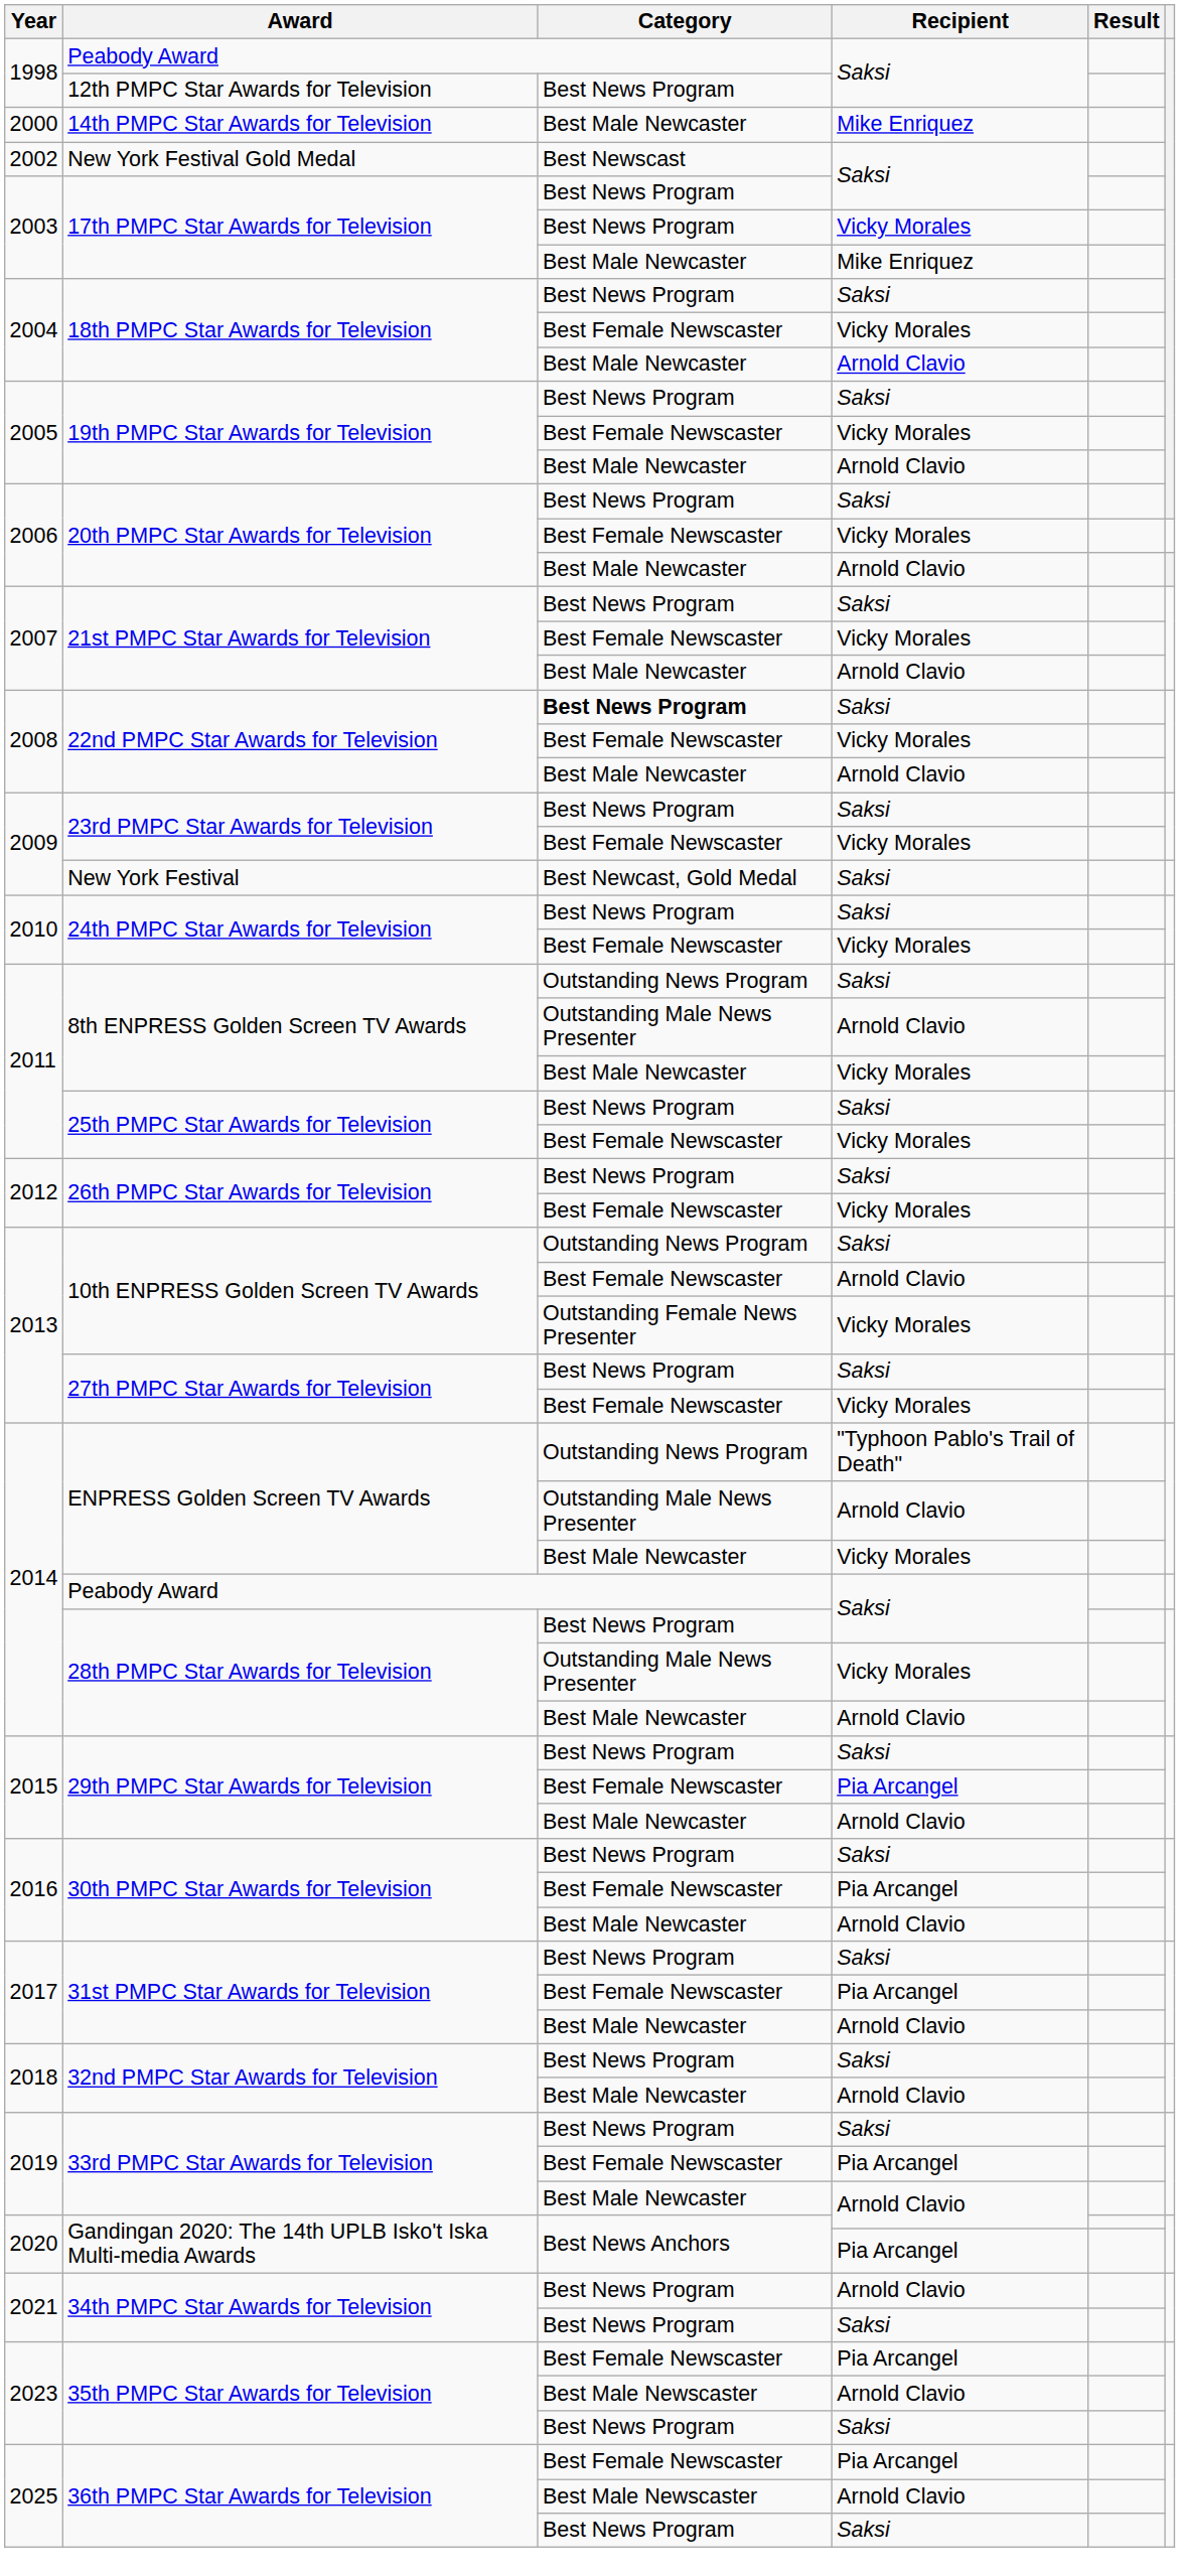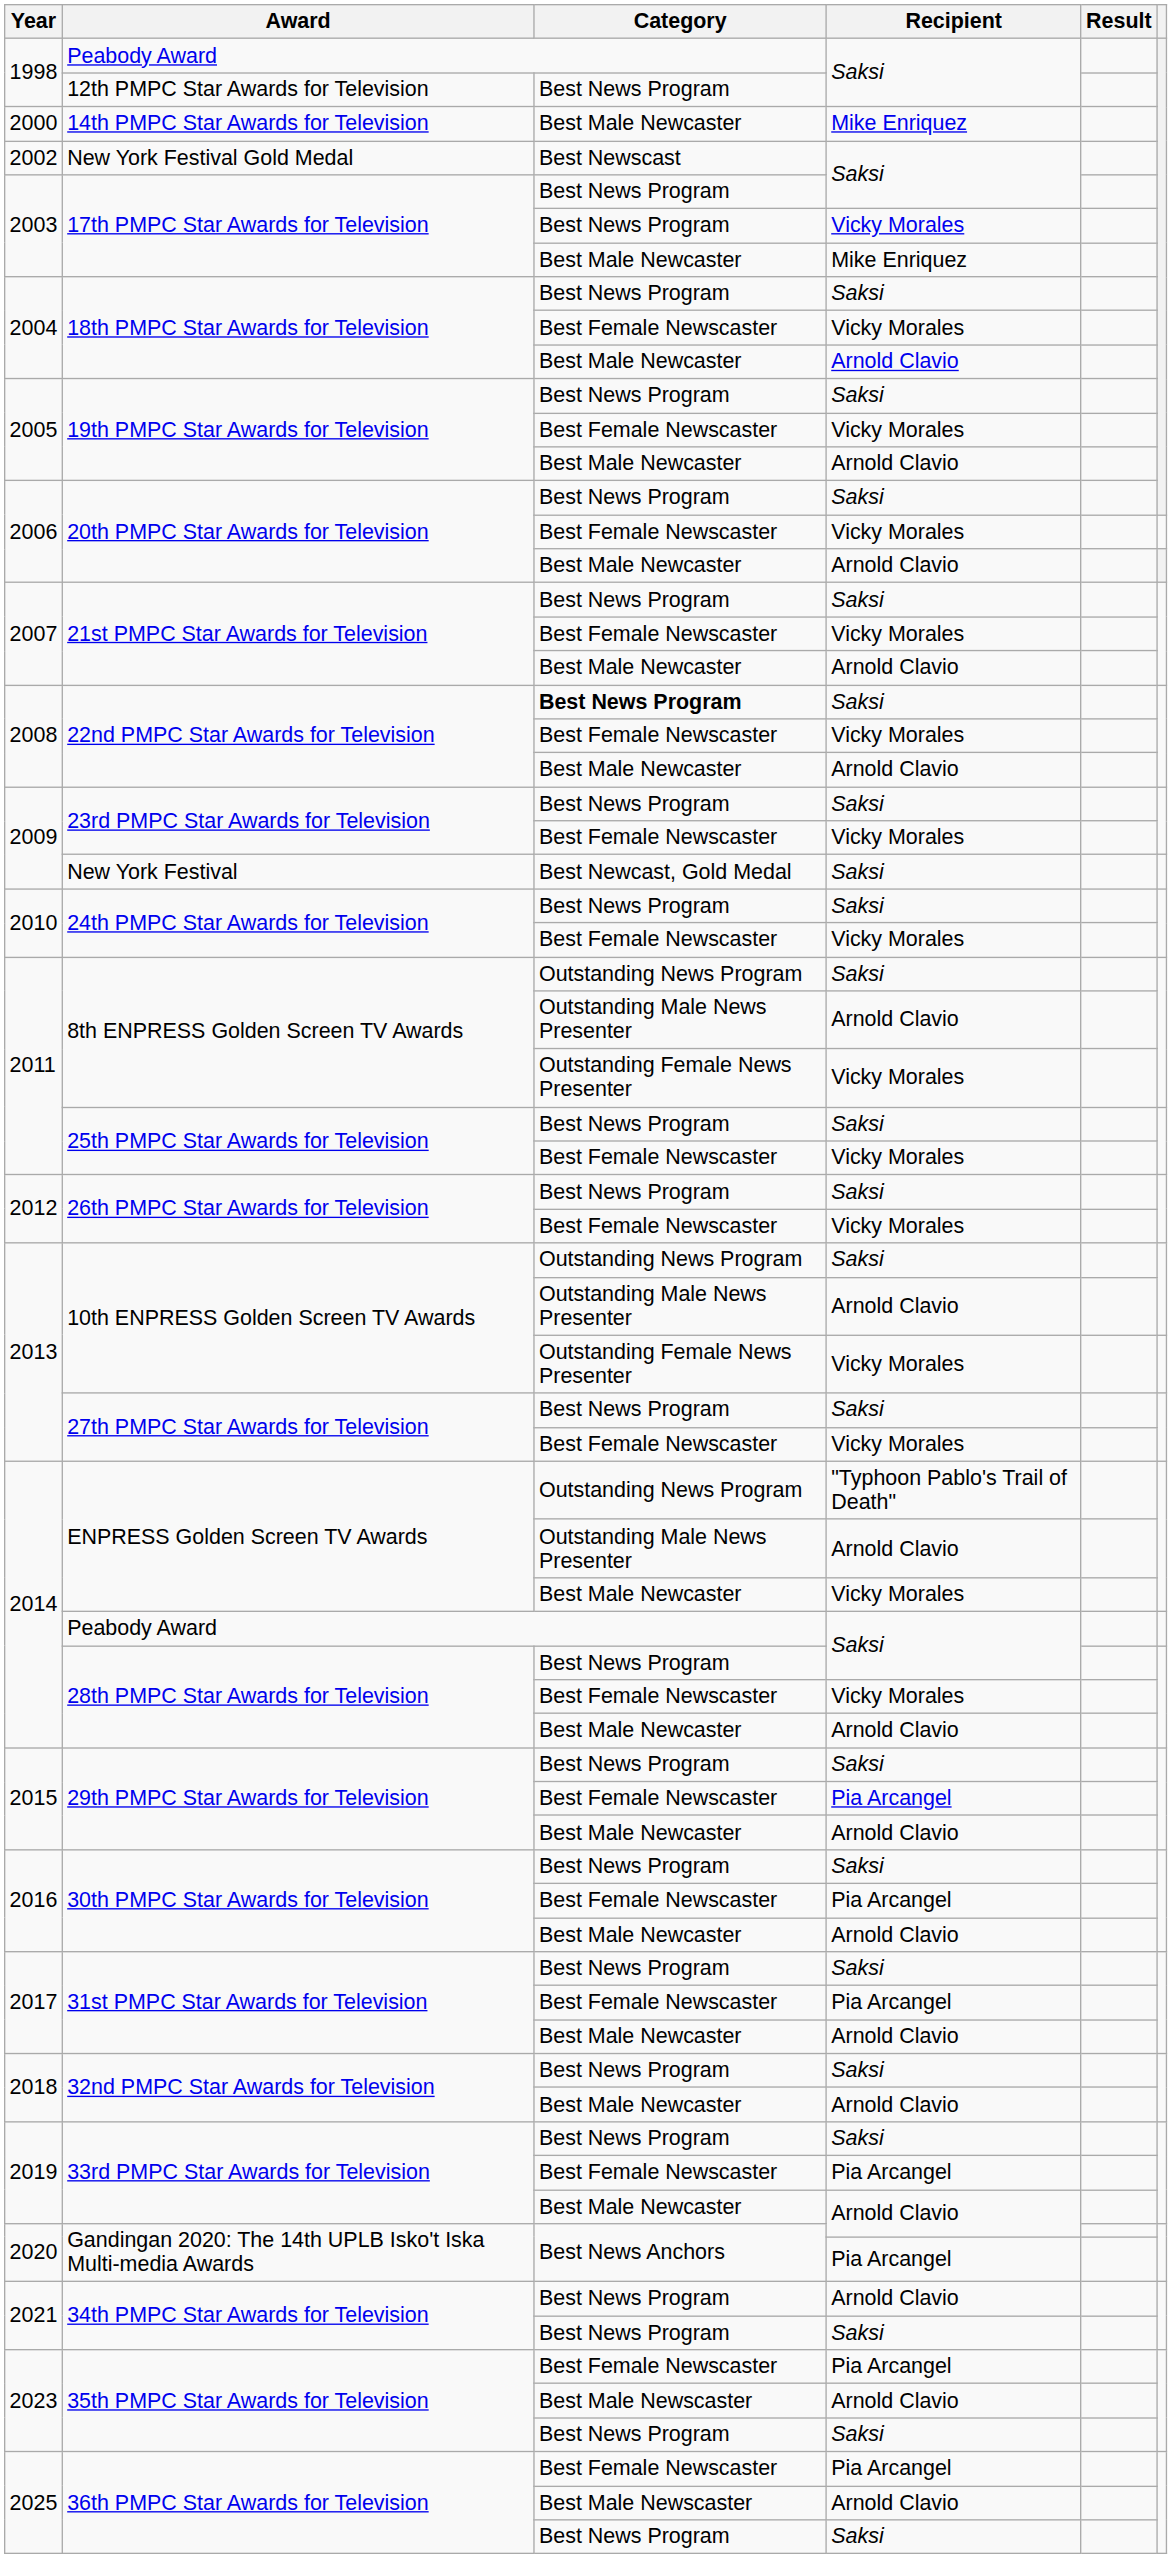8th ENPRESS Golden Screen TV Awards / Vicky Morales | Category: Best Male Newcaster -> Outstanding Female News Presenter
10th ENPRESS Golden Screen TV Awards / Arnold Clavio | Category: Best Female Newscaster -> Outstanding Male News Presenter
28th PMPC Star Awards for Television / Vicky Morales | Category: Outstanding Male News Presenter -> Best Female Newscaster
